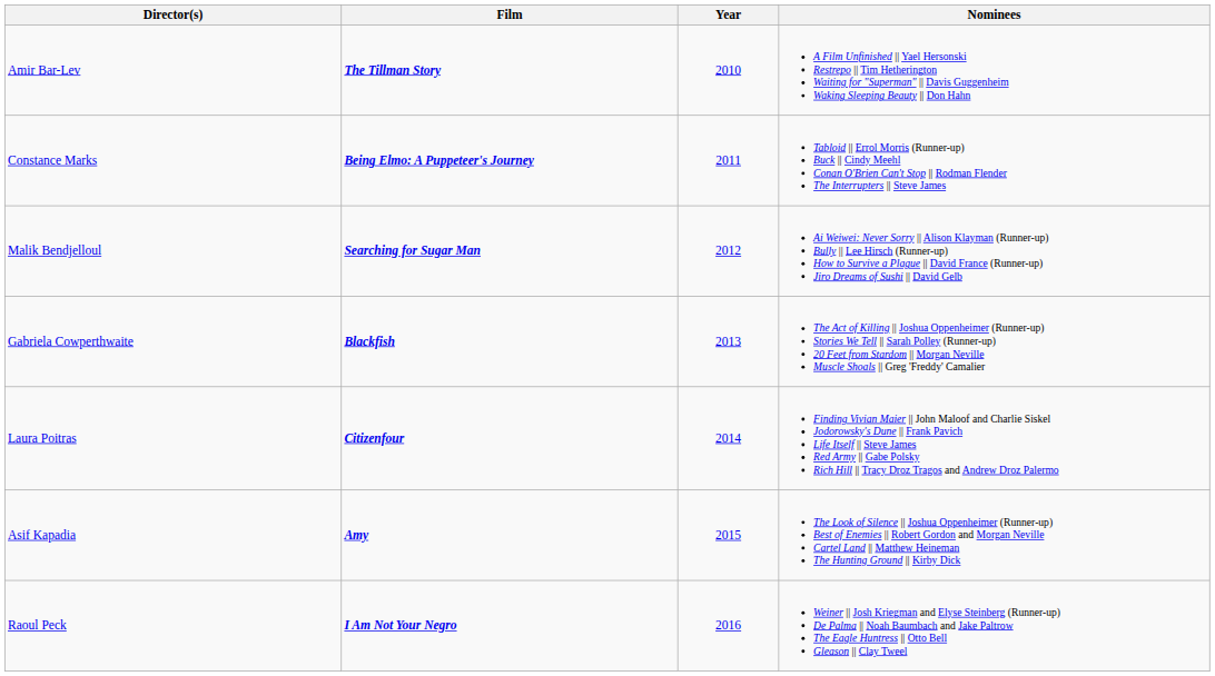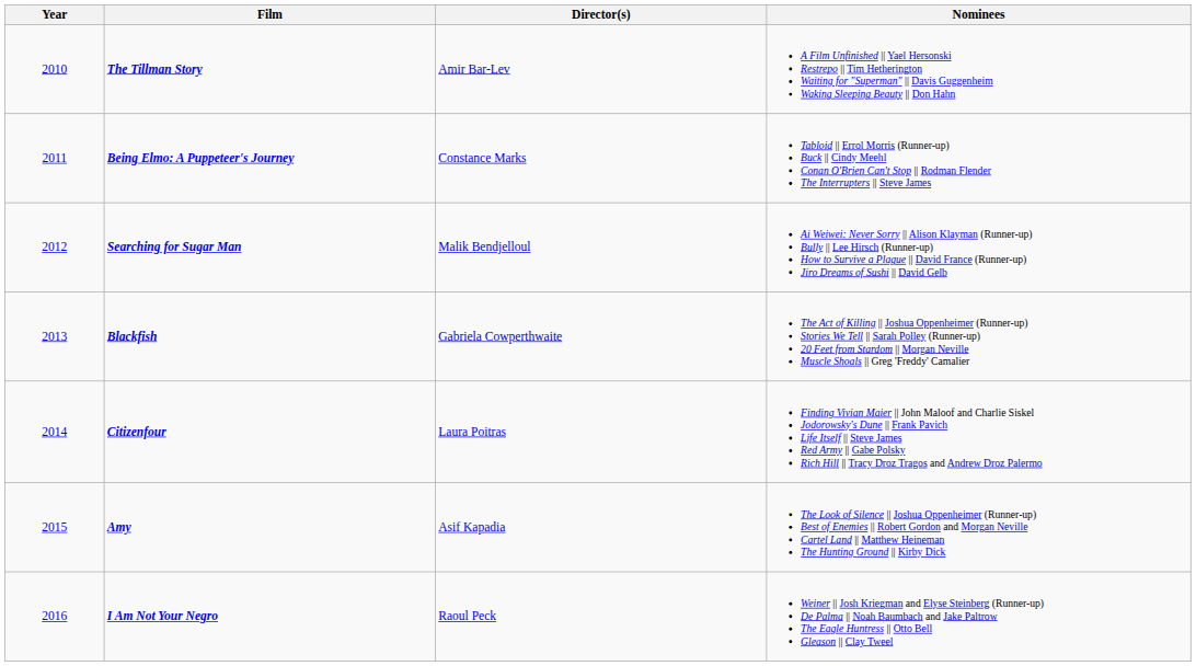columns swapped: Year <-> Director(s)
